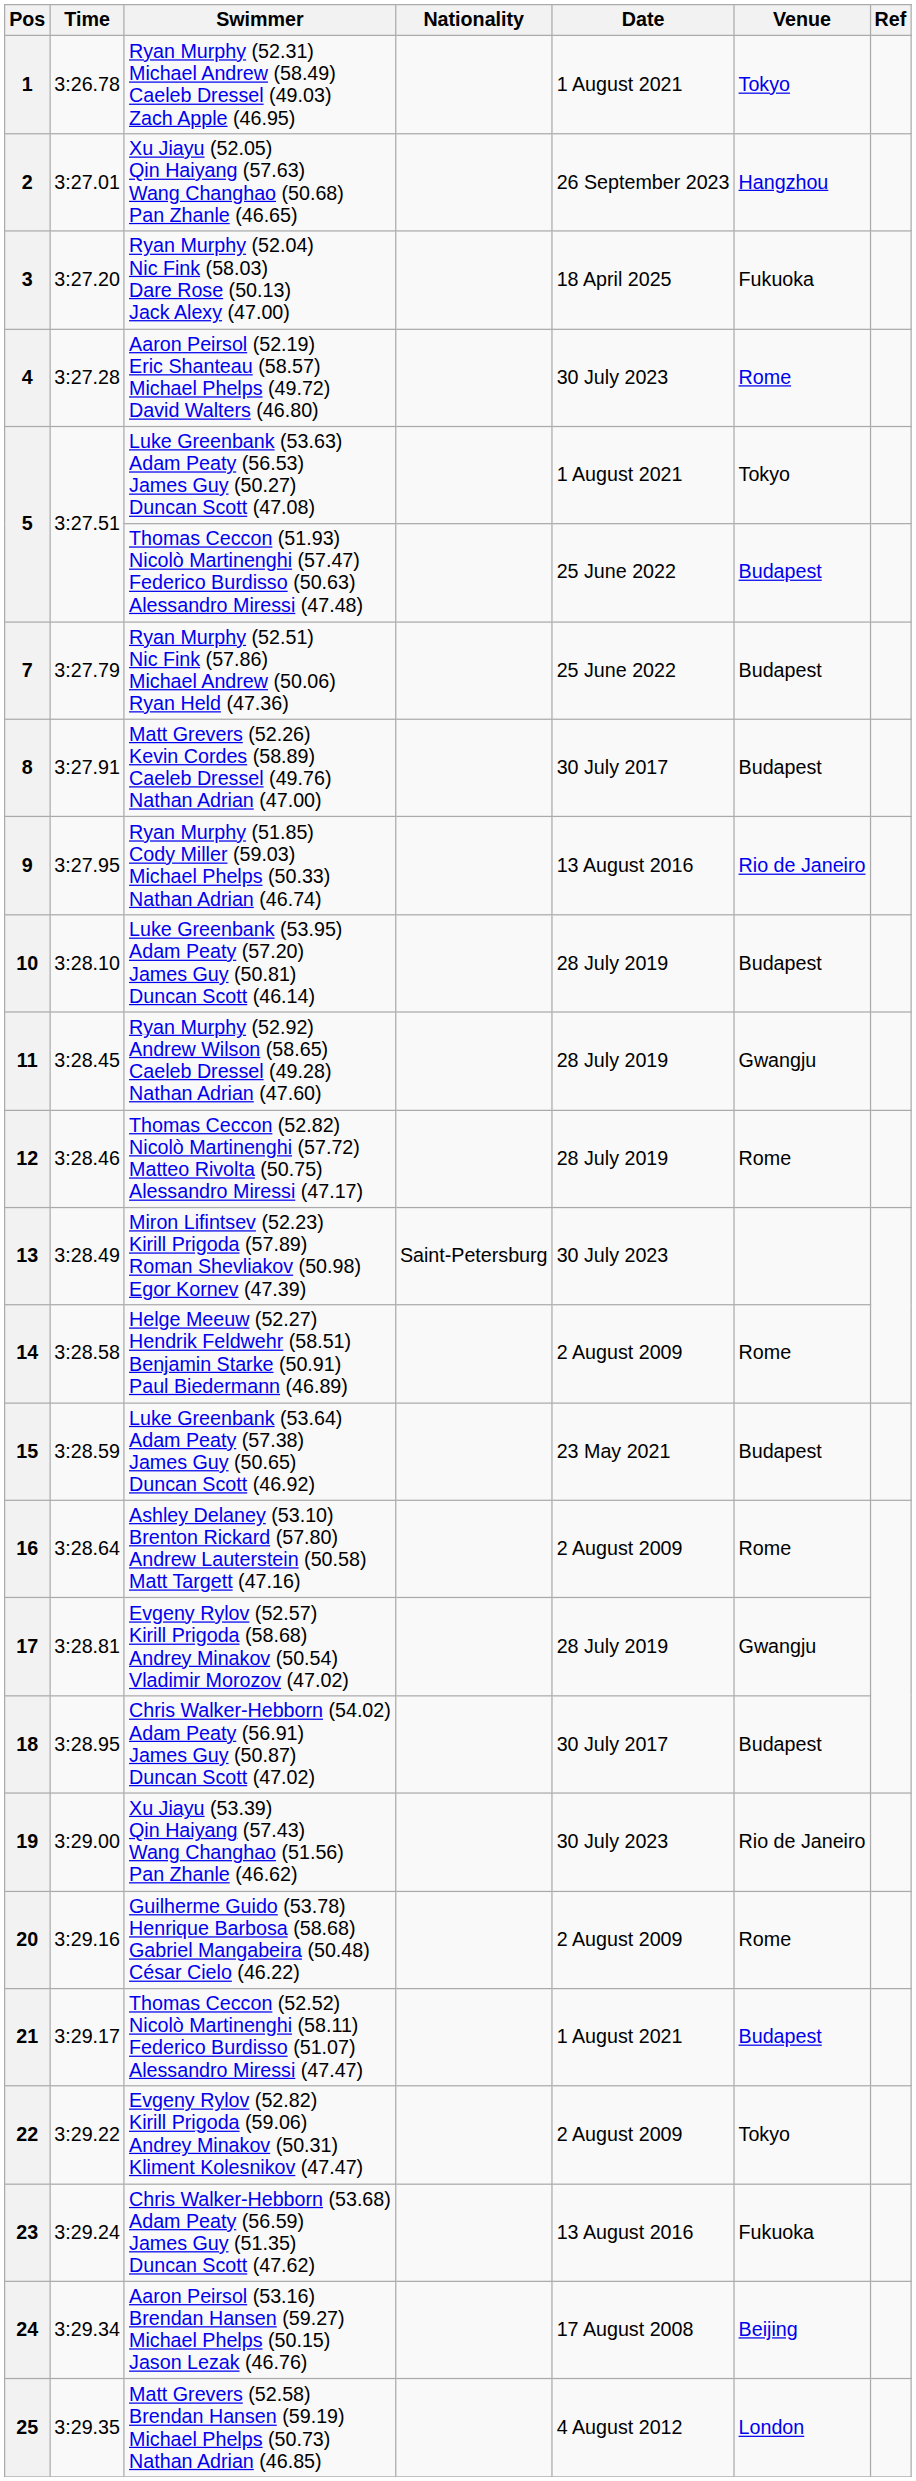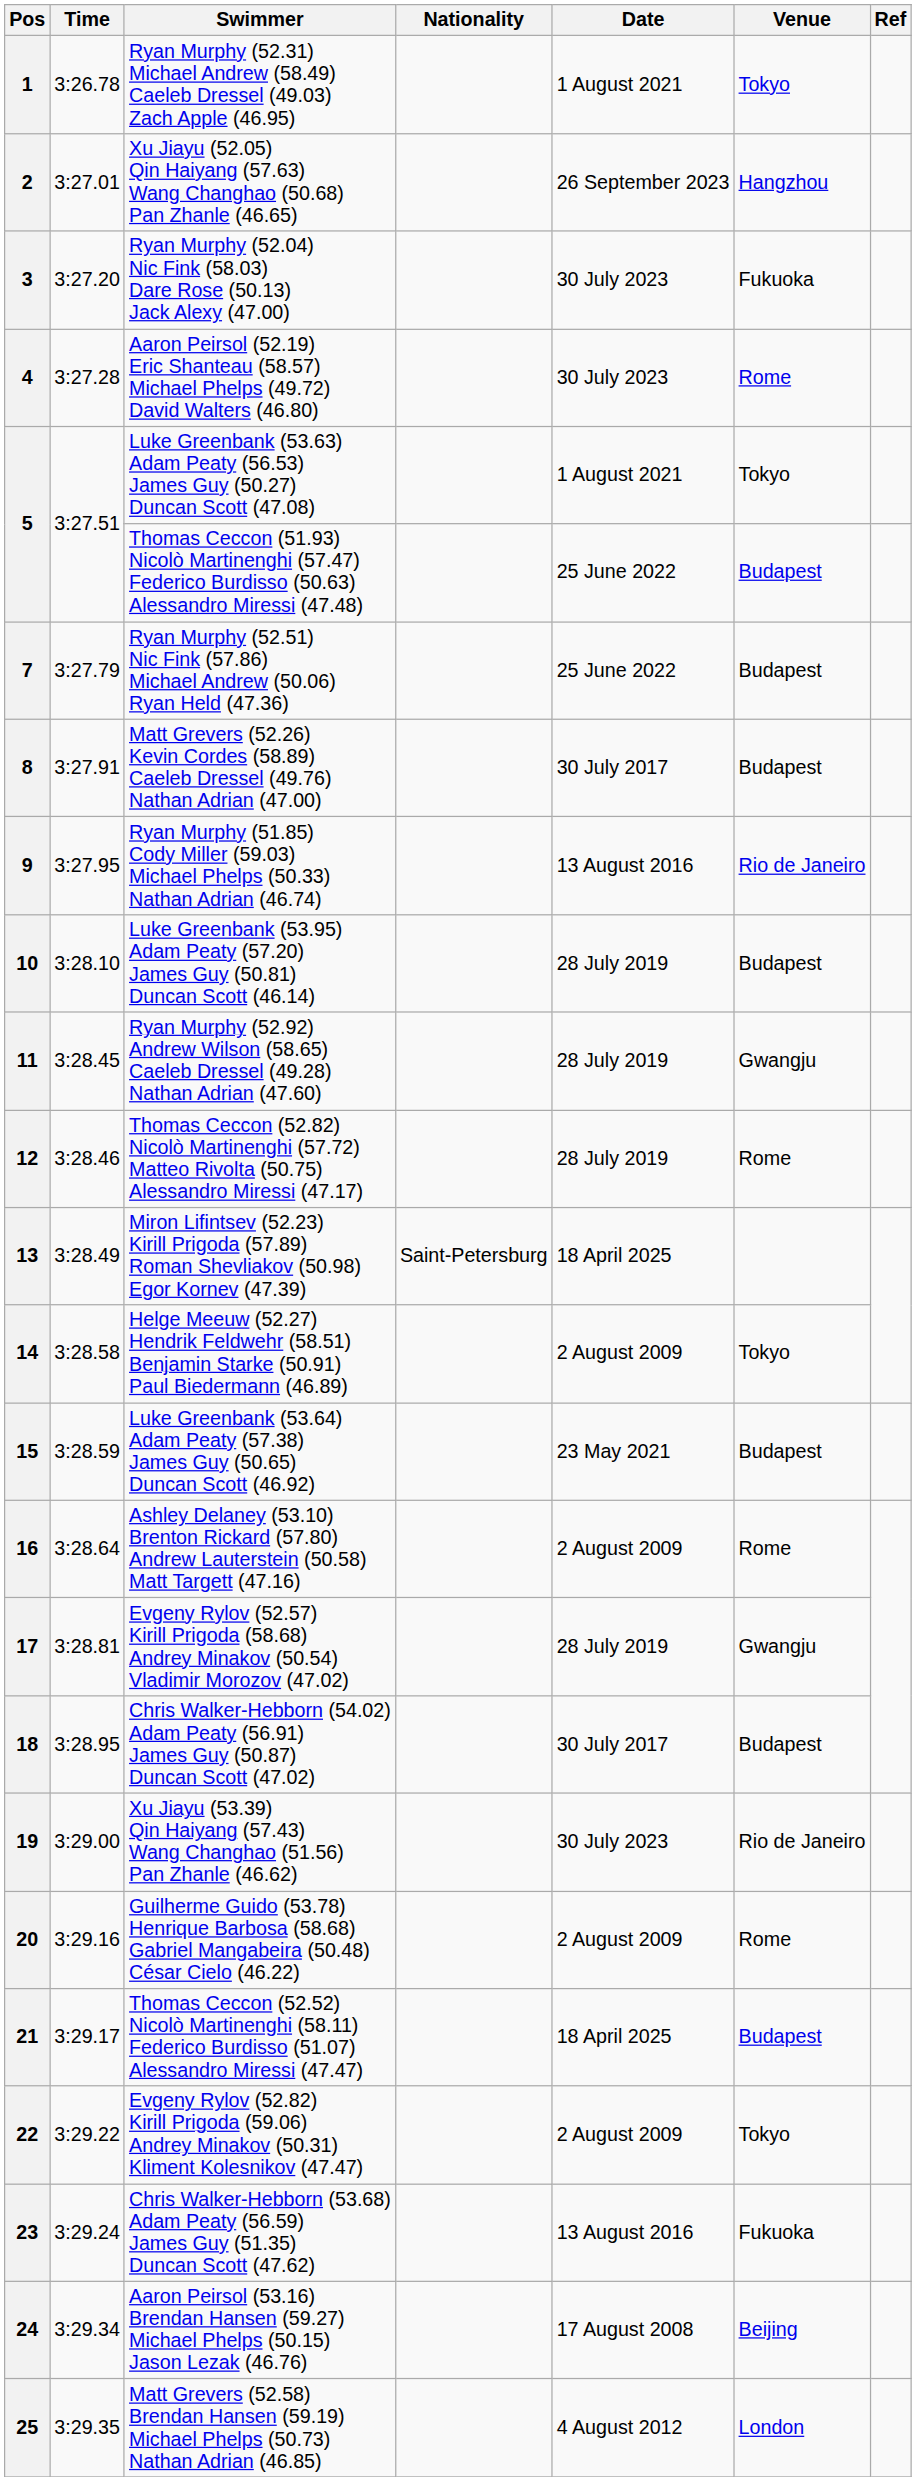3 | Date: 18 April 2025 -> 30 July 2023
13 | Date: 30 July 2023 -> 18 April 2025
14 | Venue: Rome -> Tokyo
21 | Date: 1 August 2021 -> 18 April 2025
